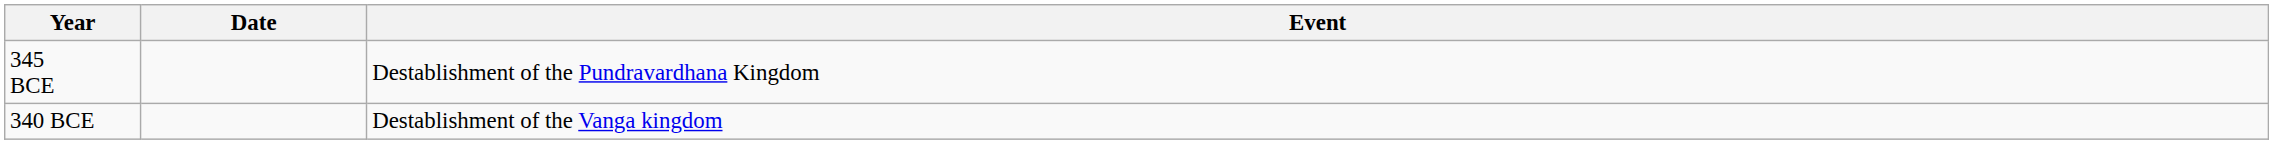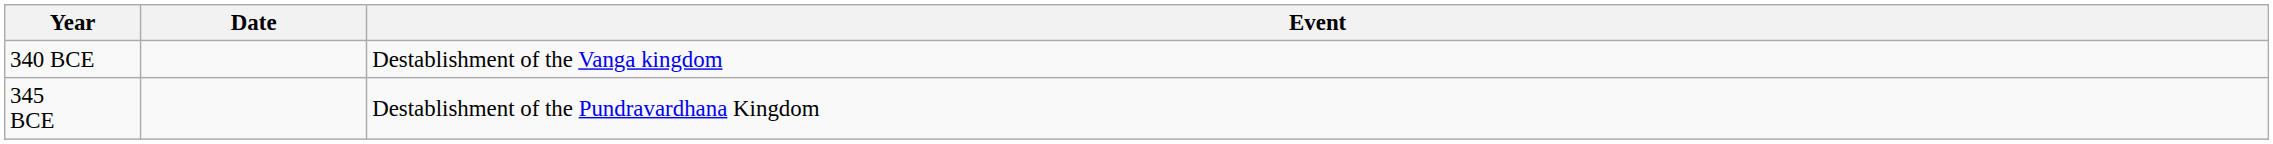rows swapped: 340 BCE <-> 345 BCE
